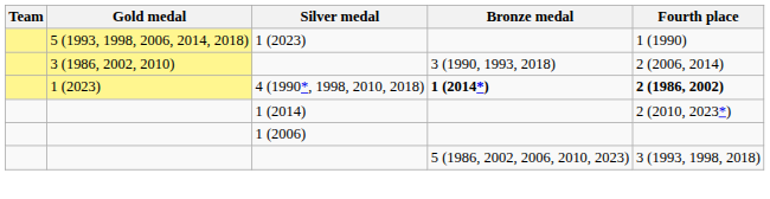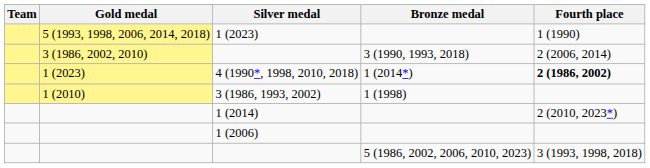4 (1990*, 1998, 2010, 2018) | Bronze medal: bold -> normal
+ row: 1 (2010) | 3 (1986, 1993, 2002) | 1 (1998)
